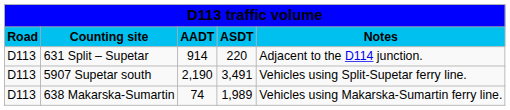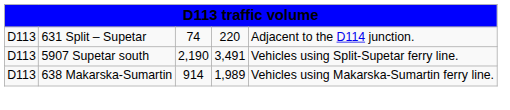- row: Road | Counting site | AADT | ASDT | Notes
631 Split – Supetar | column 3: 914 -> 74
638 Makarska-Sumartin | column 3: 74 -> 914
